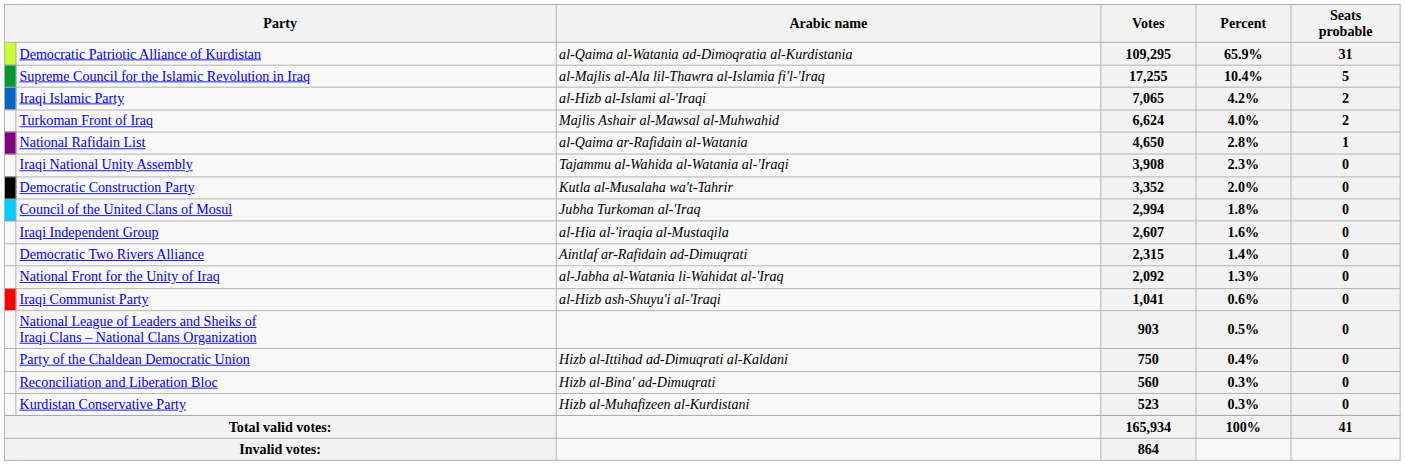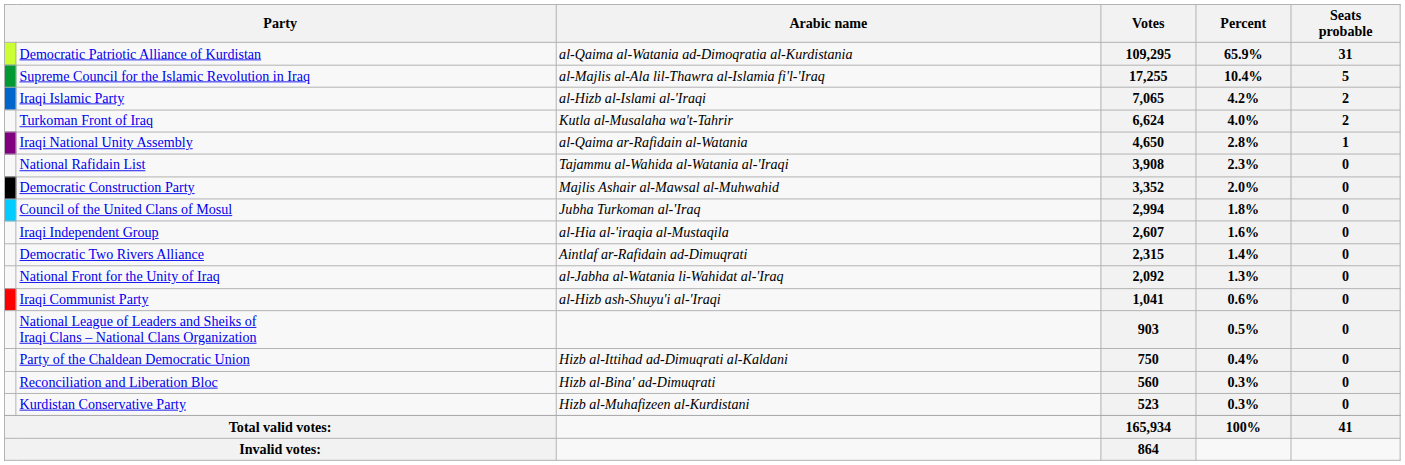6,624 | Arabic name: Majlis Ashair al-Mawsal al-Muhwahid -> Kutla al-Musalaha wa't-Tahrir
4,650 | column 2: National Rafidain List -> Iraqi National Unity Assembly
3,908 | column 2: Iraqi National Unity Assembly -> National Rafidain List
3,352 | Arabic name: Kutla al-Musalaha wa't-Tahrir -> Majlis Ashair al-Mawsal al-Muhwahid
